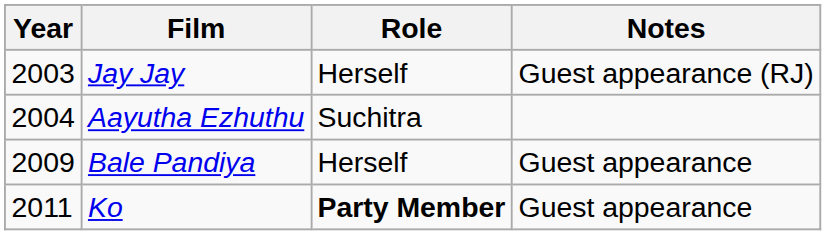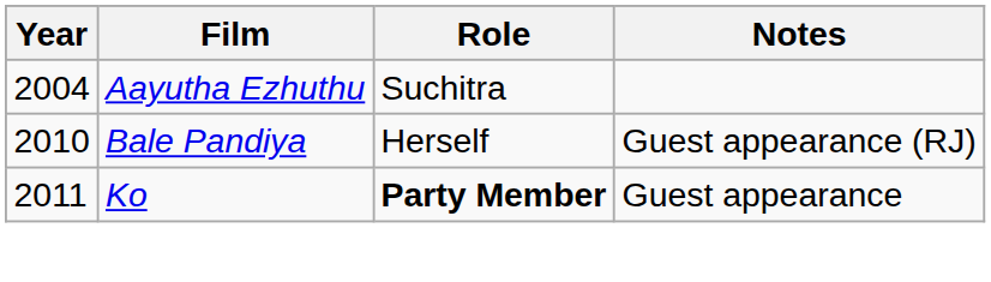- row: 2003 | Jay Jay | Herself | Guest appearance (RJ)
Bale Pandiya | Year: 2009 -> 2010
Bale Pandiya | Notes: Guest appearance -> Guest appearance (RJ)
